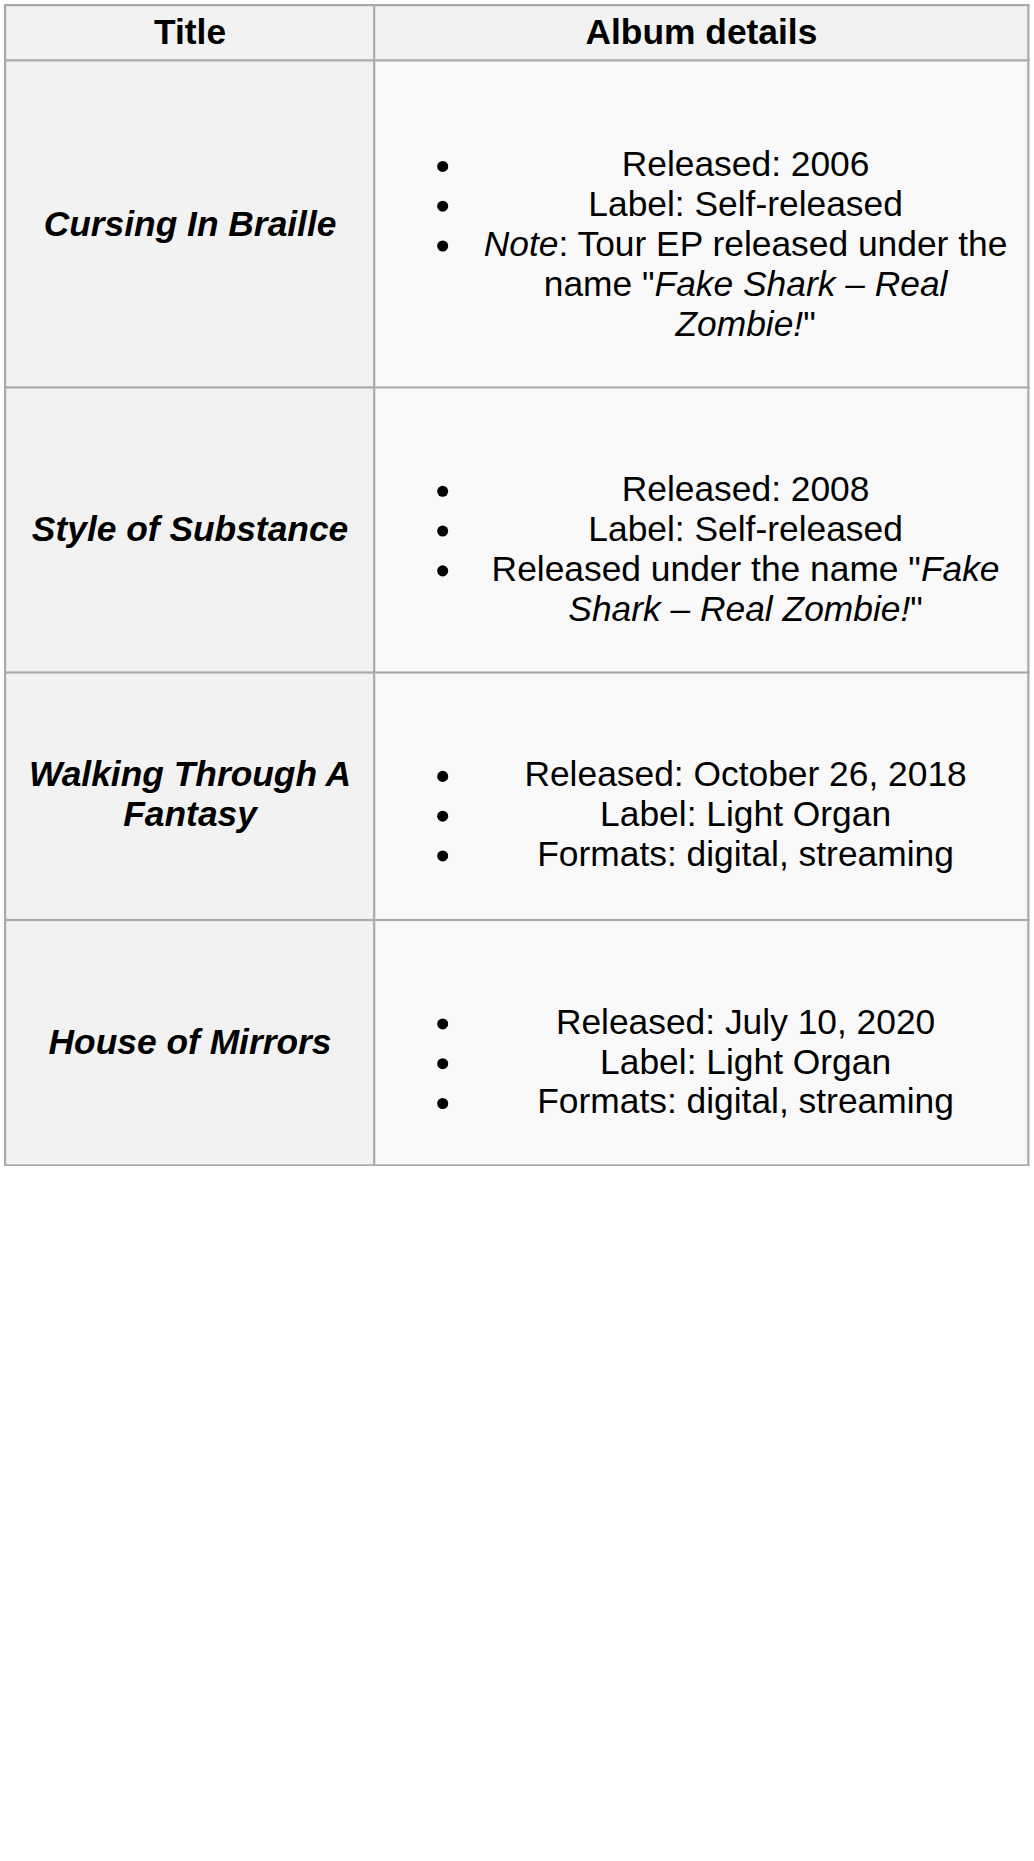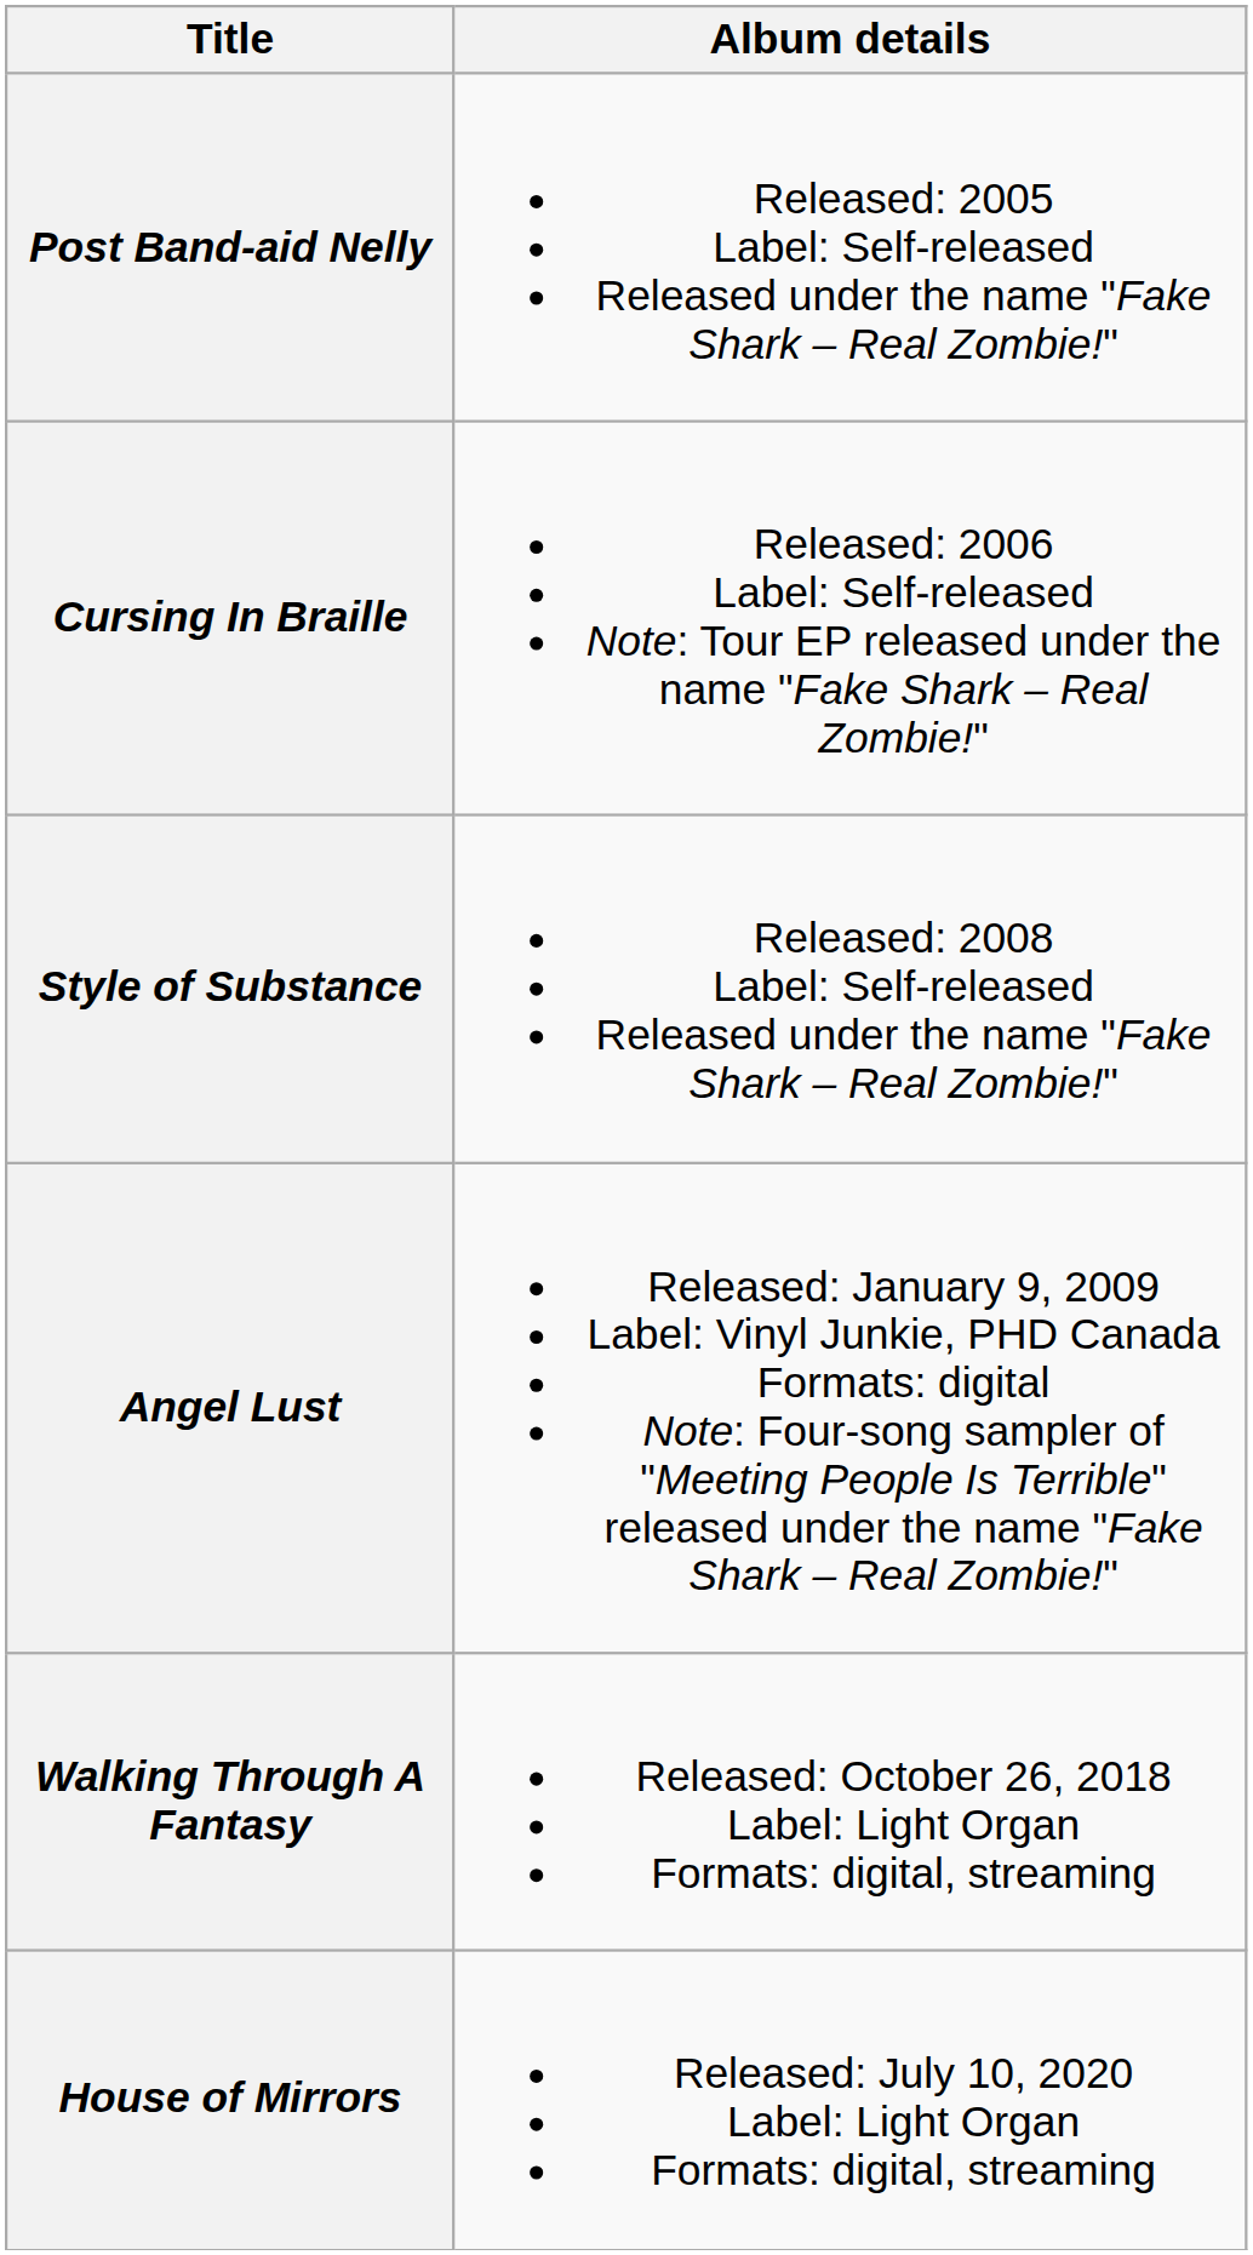+ row: Post Band-aid Nelly | Released: 2005 Label: Self-released Released under the name "Fake Shark – Real Zombie!"
+ row: Angel Lust | Released: January 9, 2009 Label: Vinyl Junkie, PHD Canada Formats: digital Note: Four-song sampler of "Meeting People Is Terrible" released under the name "Fake Shark – Real Zombie!"
